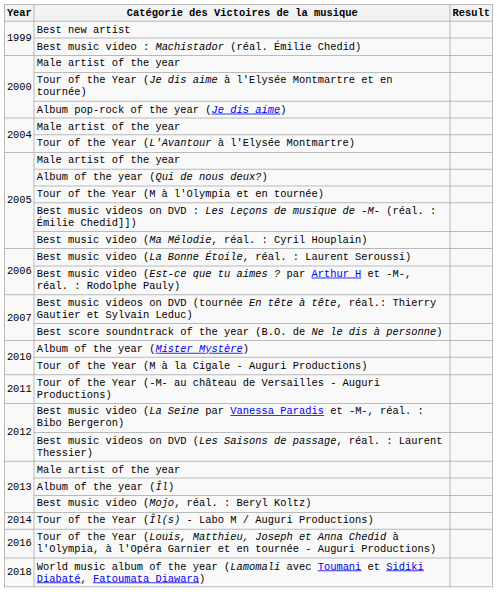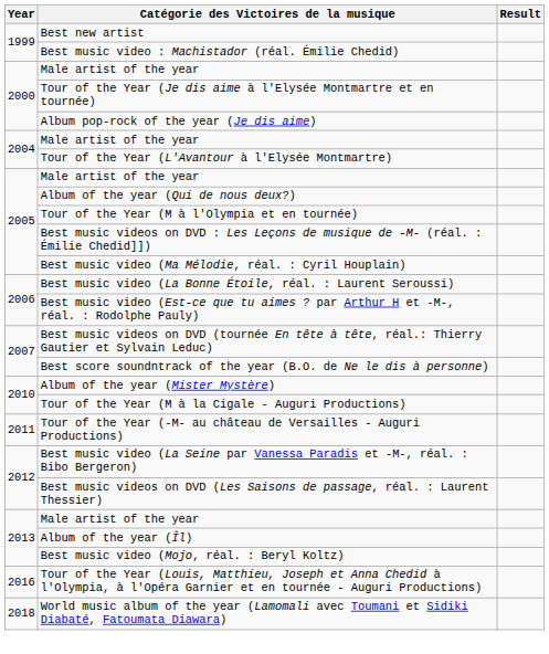- row: 2014 | Tour of the Year (Îl(s) - Labo M / Auguri Productions)
